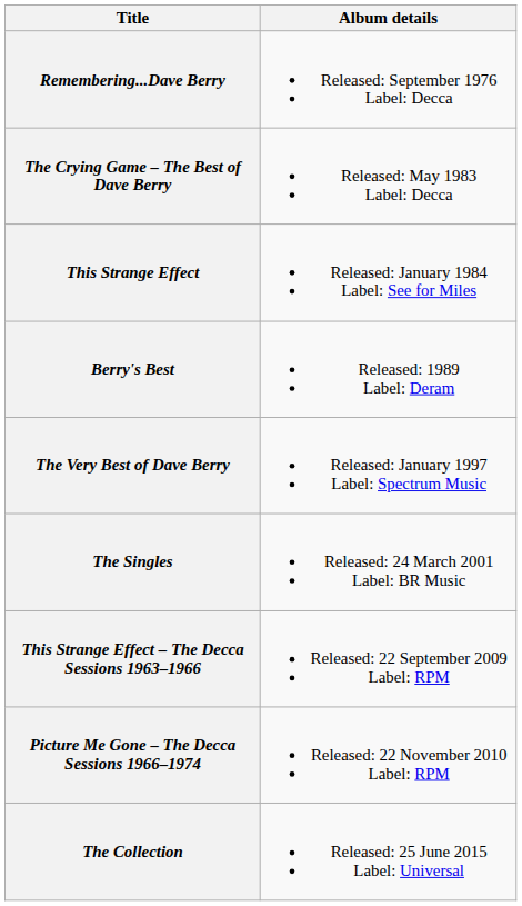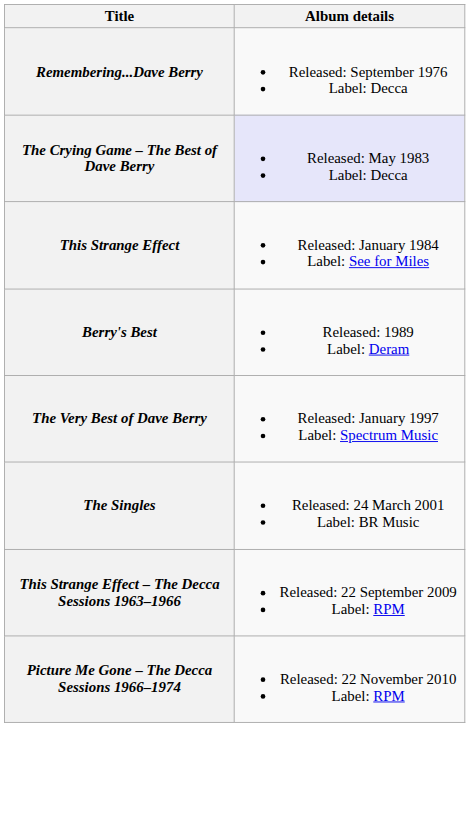The Crying Game – The Best of Dave Berry | Album details: no background -> lavender background
- row: The Collection | Released: 25 June 2015 Label: Universal
